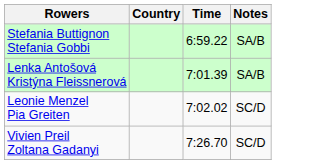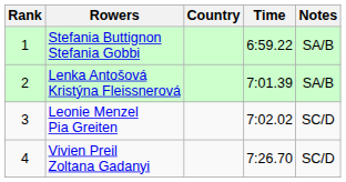+ column: Rank | 1 | 2 | 3 | 4
